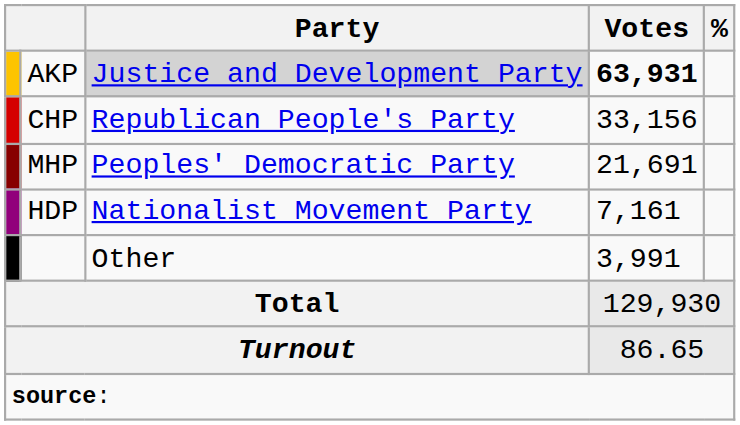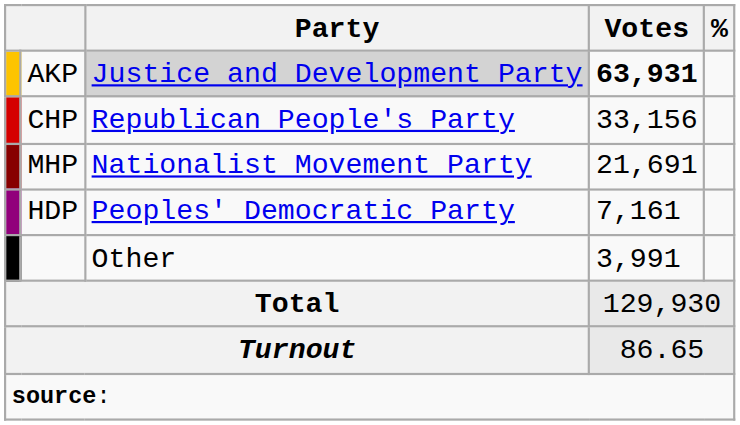MHP | Party: Peoples' Democratic Party -> Nationalist Movement Party
HDP | Party: Nationalist Movement Party -> Peoples' Democratic Party
